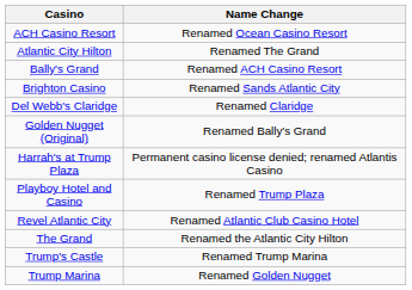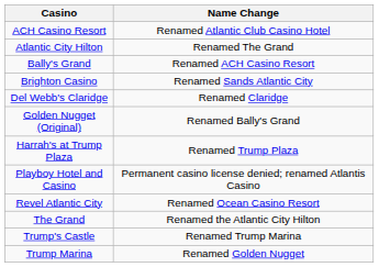ACH Casino Resort | Name Change: Renamed Ocean Casino Resort -> Renamed Atlantic Club Casino Hotel
Harrah's at Trump Plaza | Name Change: Permanent casino license denied; renamed Atlantis Casino -> Renamed Trump Plaza
Playboy Hotel and Casino | Name Change: Renamed Trump Plaza -> Permanent casino license denied; renamed Atlantis Casino
Revel Atlantic City | Name Change: Renamed Atlantic Club Casino Hotel -> Renamed Ocean Casino Resort
